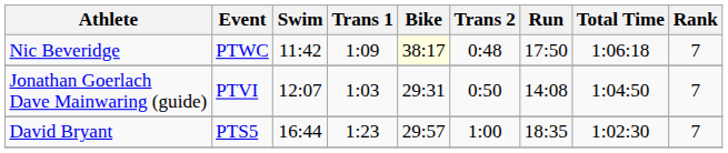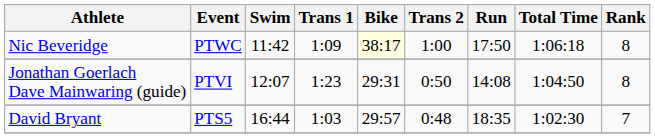Nic Beveridge | Trans 2: 0:48 -> 1:00
Nic Beveridge | Rank: 7 -> 8
Jonathan Goerlach Dave Mainwaring (guide) | Trans 1: 1:03 -> 1:23
Jonathan Goerlach Dave Mainwaring (guide) | Rank: 7 -> 8
David Bryant | Trans 1: 1:23 -> 1:03
David Bryant | Trans 2: 1:00 -> 0:48
